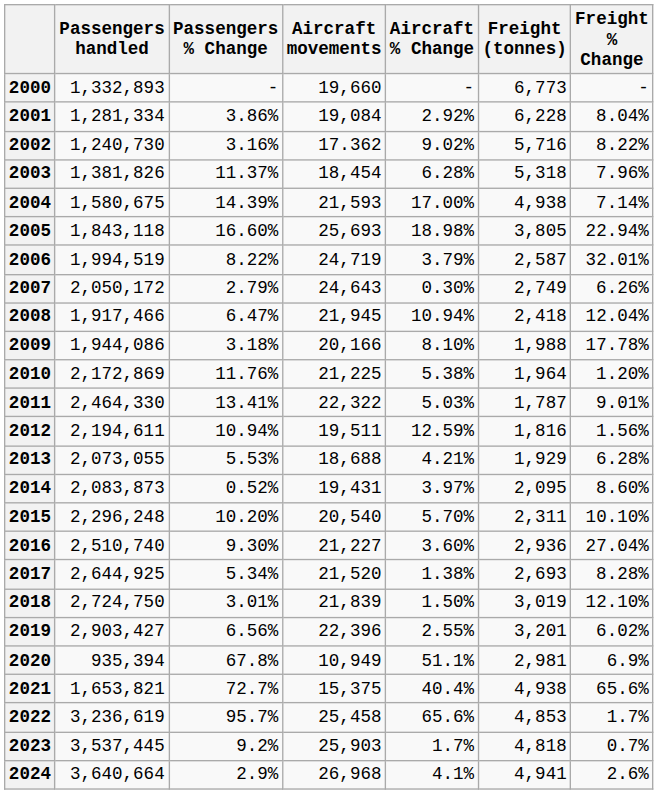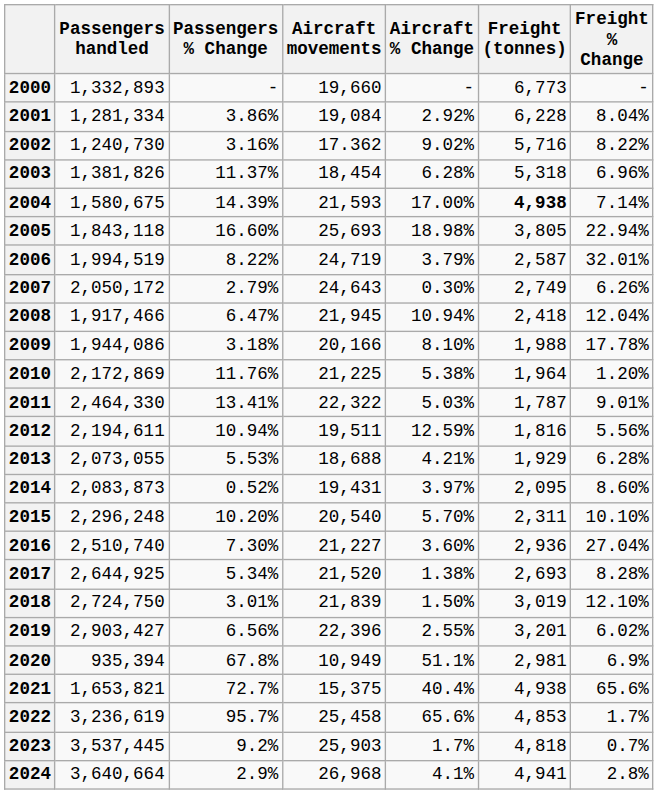2003 | Freight % Change: 7.96% -> 6.96%
2004 | Freight (tonnes): normal -> bold
2012 | Freight % Change: 1.56% -> 5.56%
2016 | Passengers % Change: 9.30% -> 7.30%
2024 | Freight % Change: 2.6% -> 2.8%
